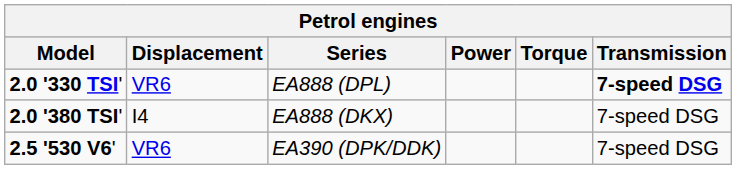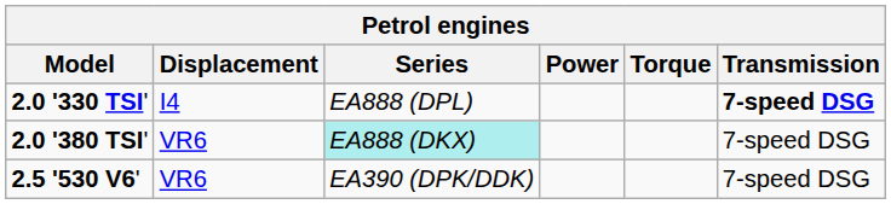2.0 '330 TSI' | Displacement: VR6 -> I4
2.0 '380 TSI' | Displacement: I4 -> VR6
2.0 '380 TSI' | Series: no background -> paleturquoise background
